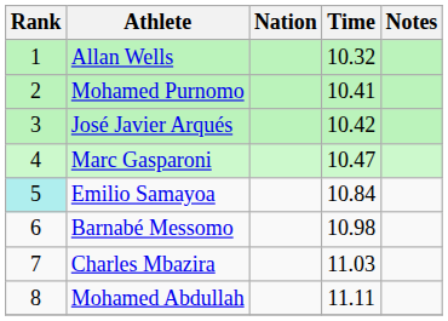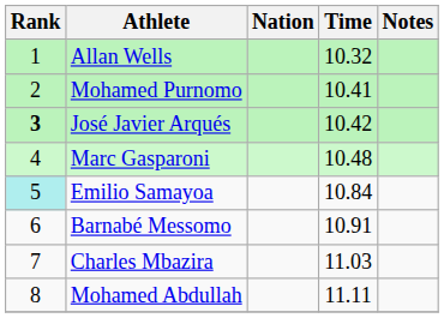José Javier Arqués | Rank: normal -> bold
Marc Gasparoni | Time: 10.47 -> 10.48
Barnabé Messomo | Time: 10.98 -> 10.91
